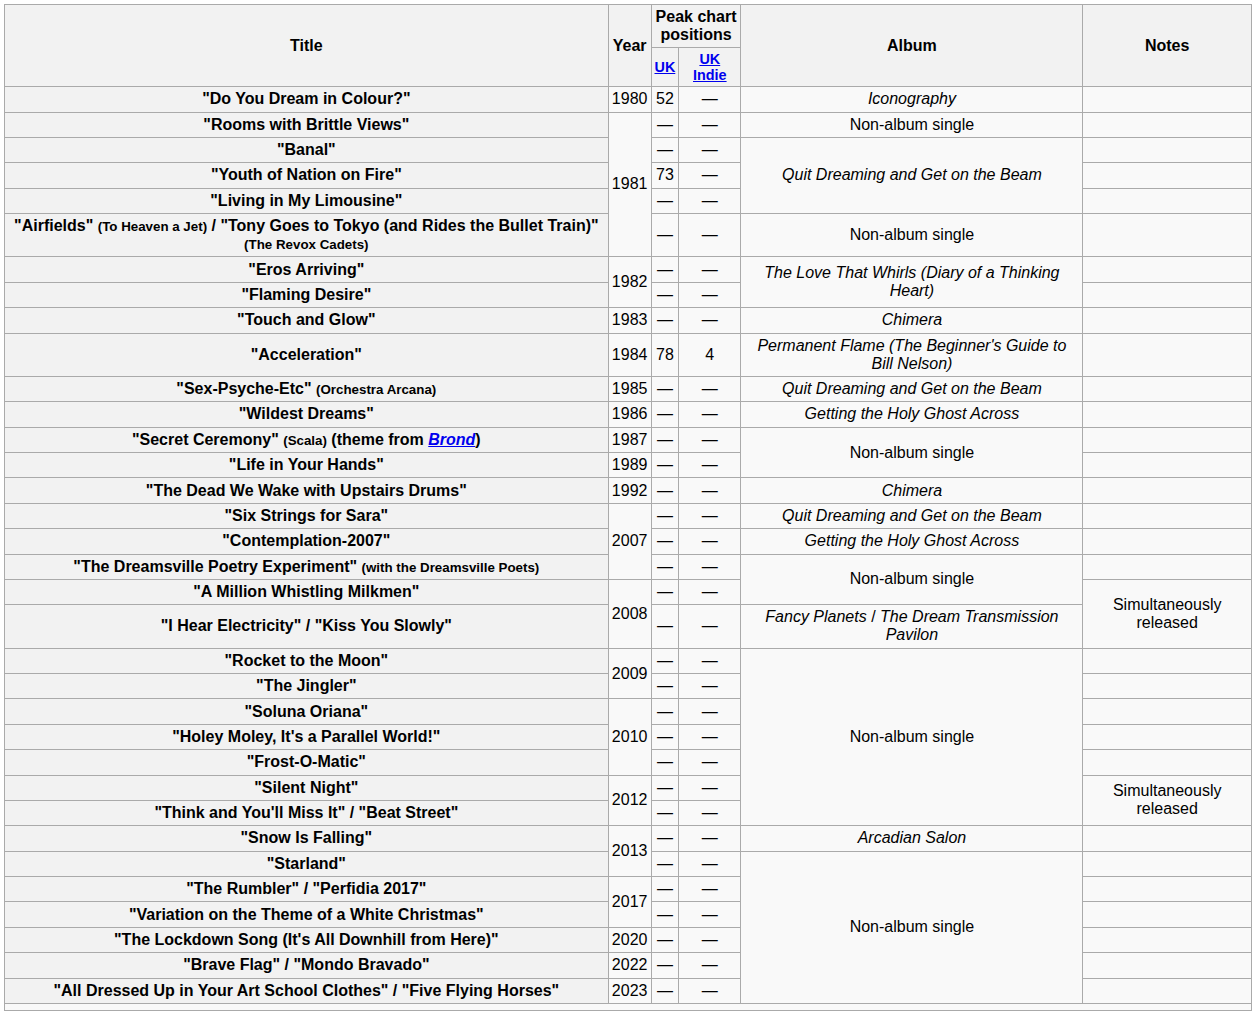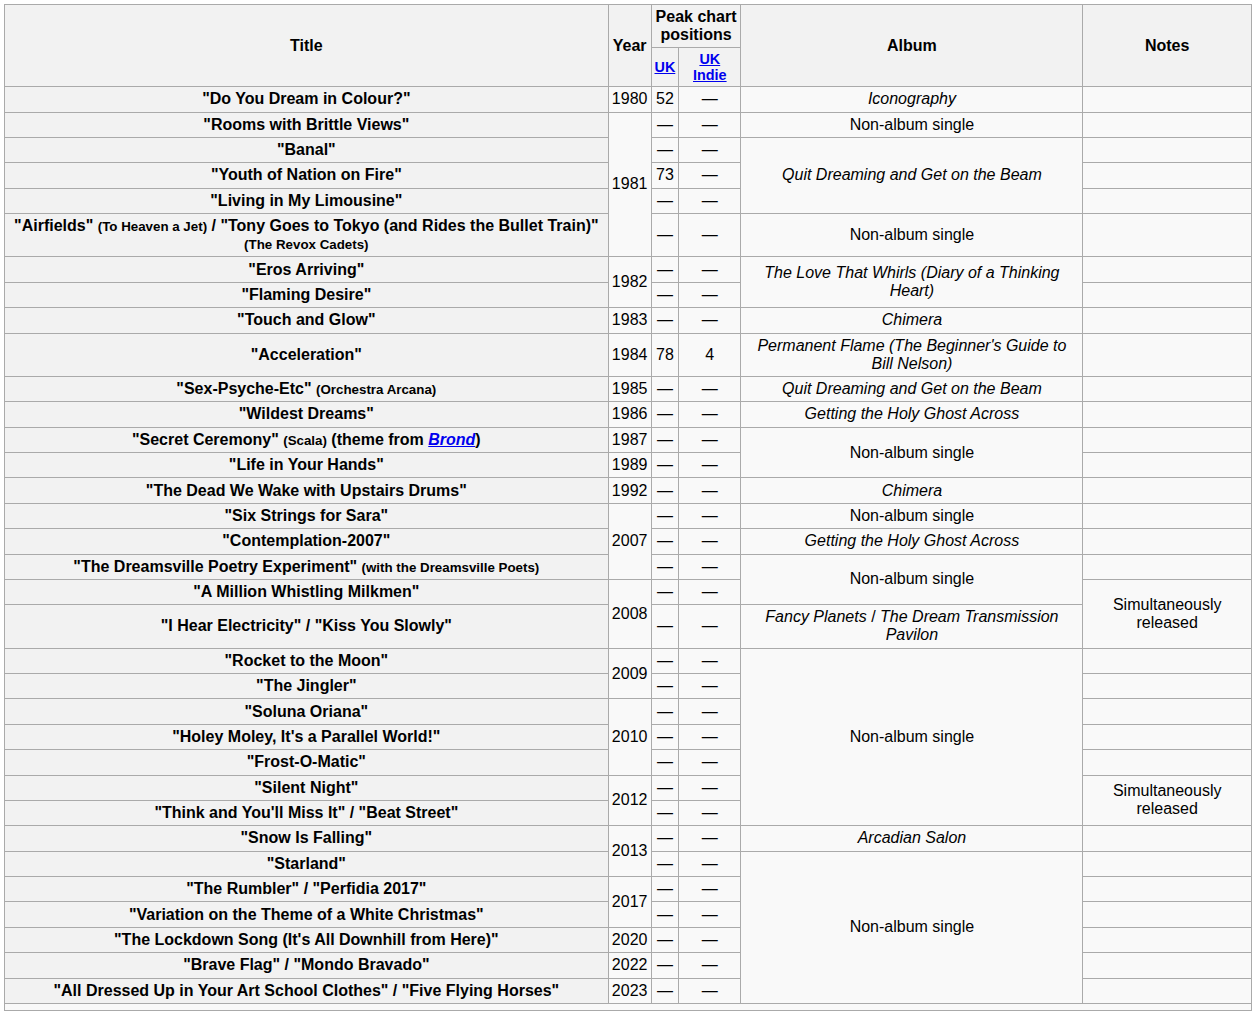"Six Strings for Sara" | Album: Quit Dreaming and Get on the Beam -> Non-album single
